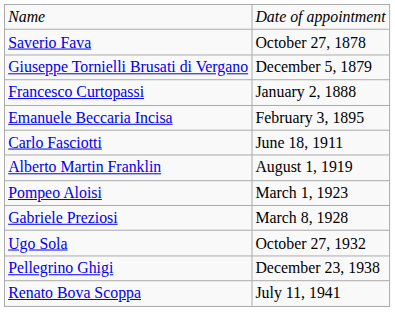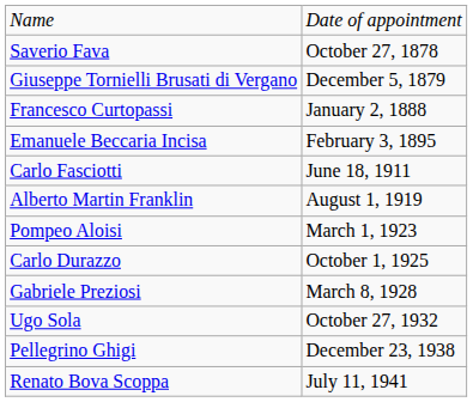+ row: Carlo Durazzo | October 1, 1925
